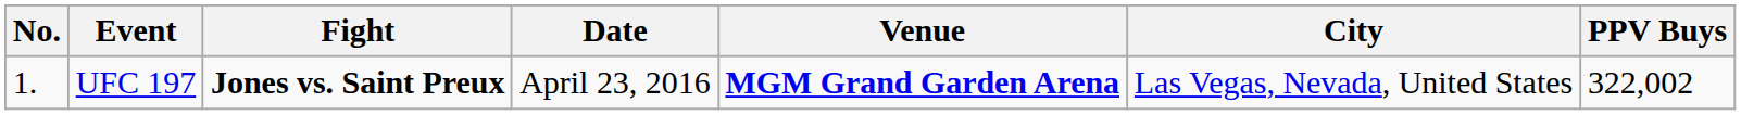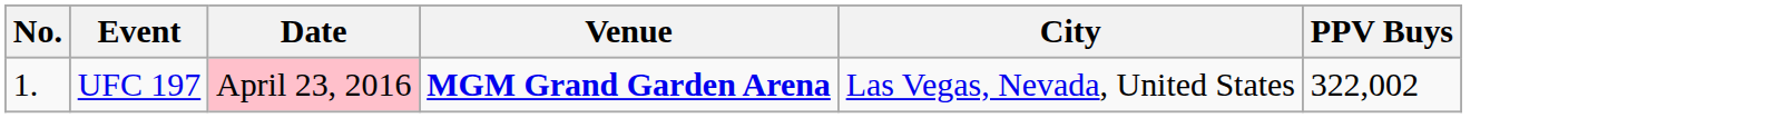- column: Fight | Jones vs. Saint Preux
UFC 197 | Date: no background -> pink background
